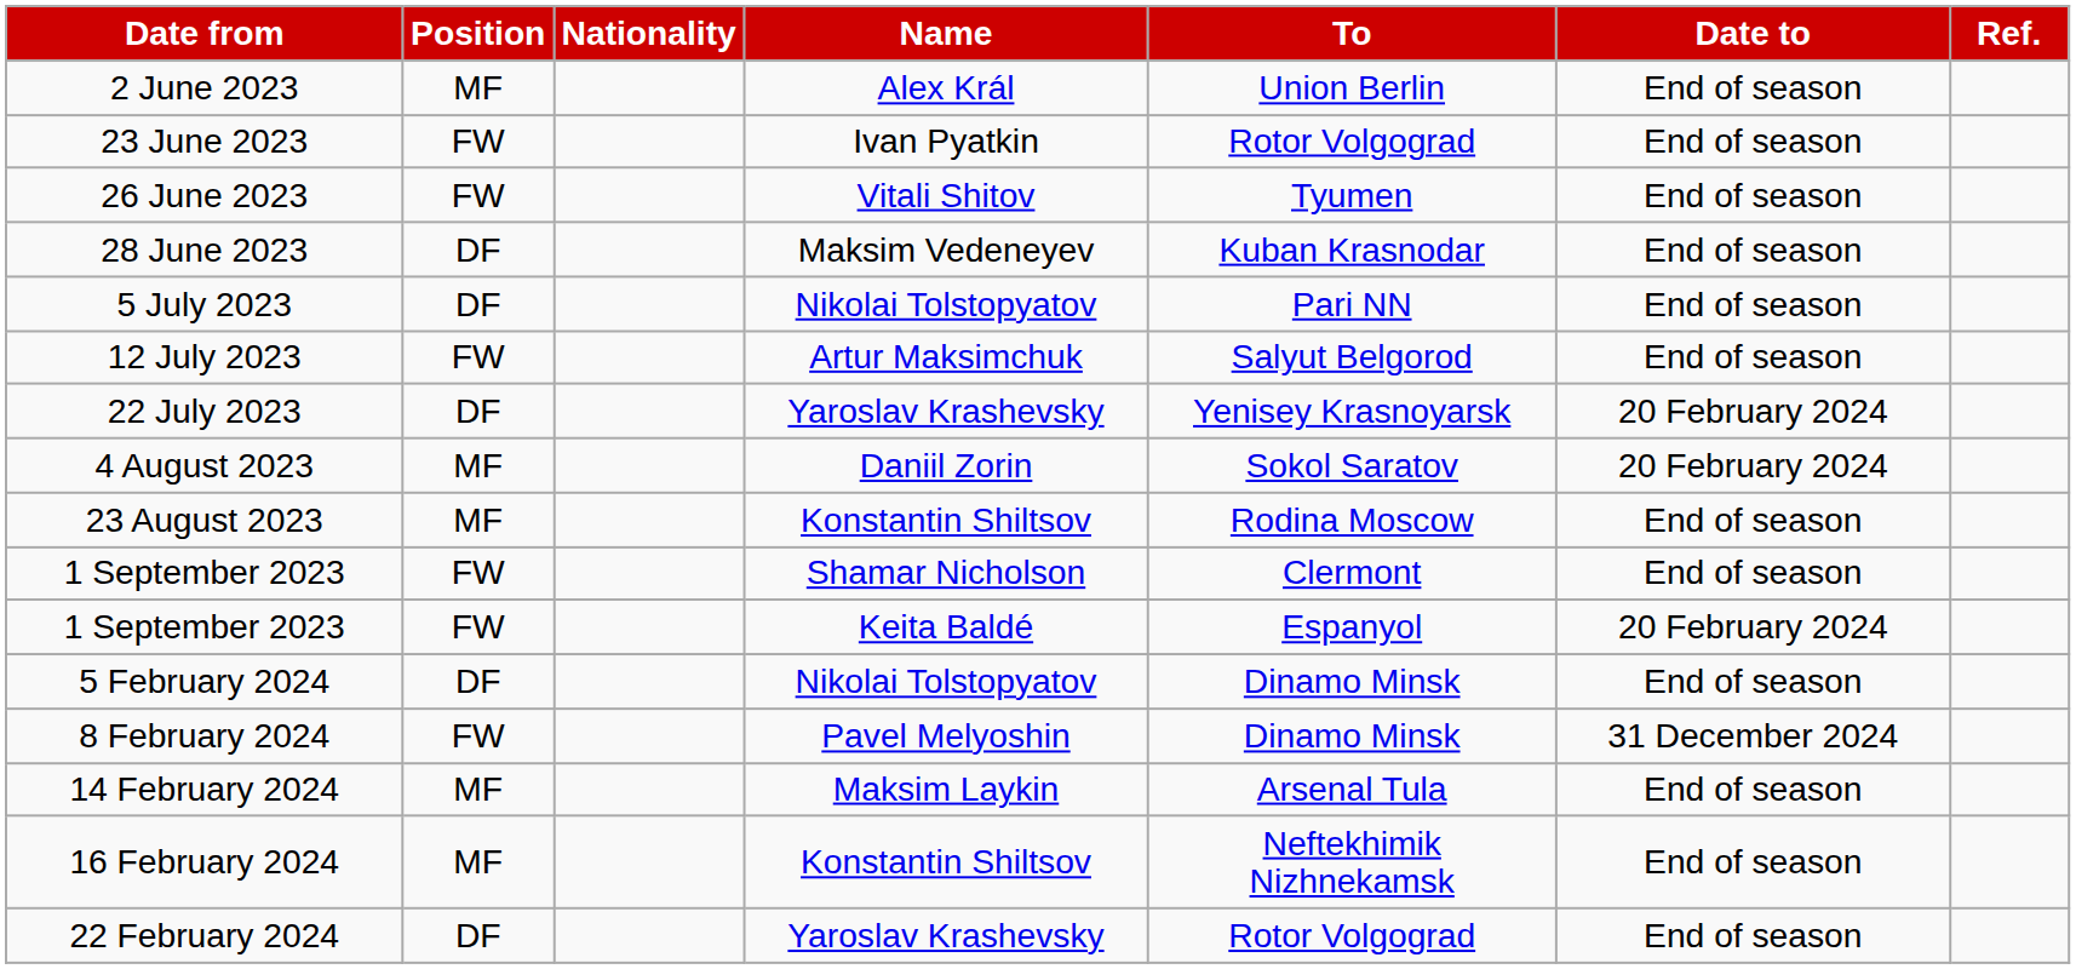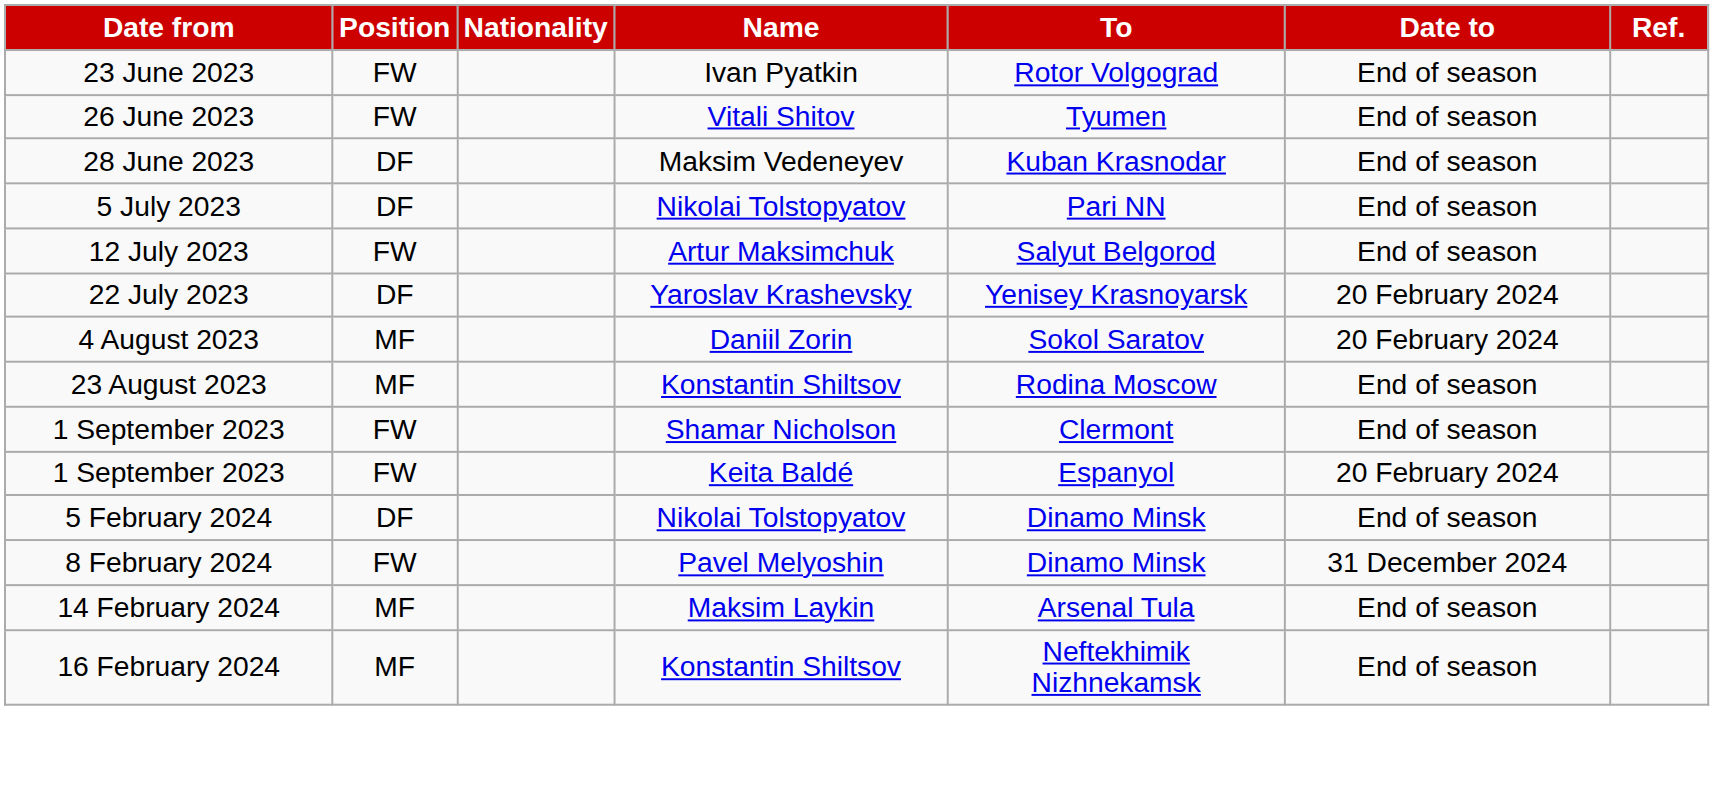- row: 2 June 2023 | MF | Alex Král | Union Berlin | End of season
- row: 22 February 2024 | DF | Yaroslav Krashevsky | Rotor Volgograd | End of season
